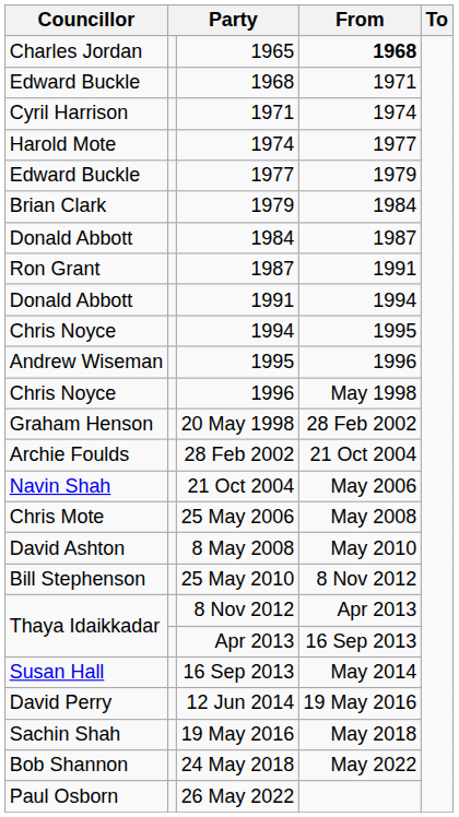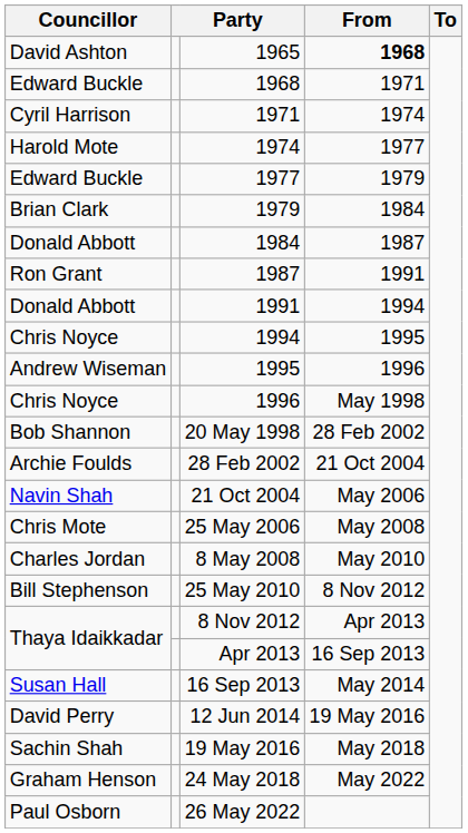1965 | Councillor: Charles Jordan -> David Ashton
20 May 1998 | Councillor: Graham Henson -> Bob Shannon
8 May 2008 | Councillor: David Ashton -> Charles Jordan
24 May 2018 | Councillor: Bob Shannon -> Graham Henson
